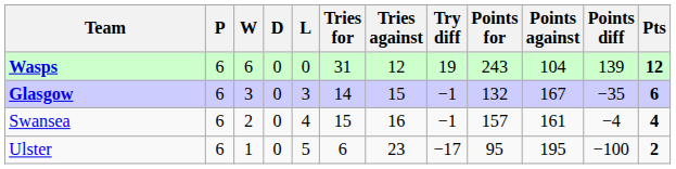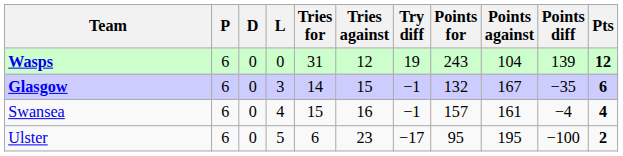- column: W | 6 | 3 | 2 | 1
